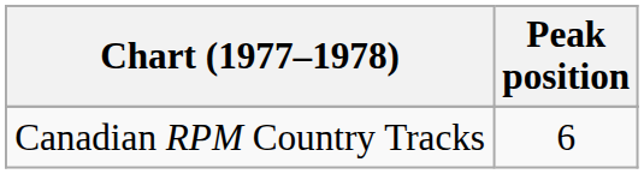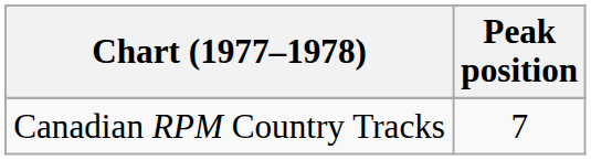Canadian RPM Country Tracks | Peak position: 6 -> 7
